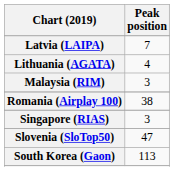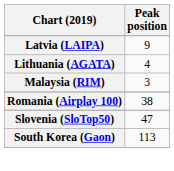Latvia (LAIPA) | Peak position: 7 -> 9
- row: Singapore (RIAS) | 3
